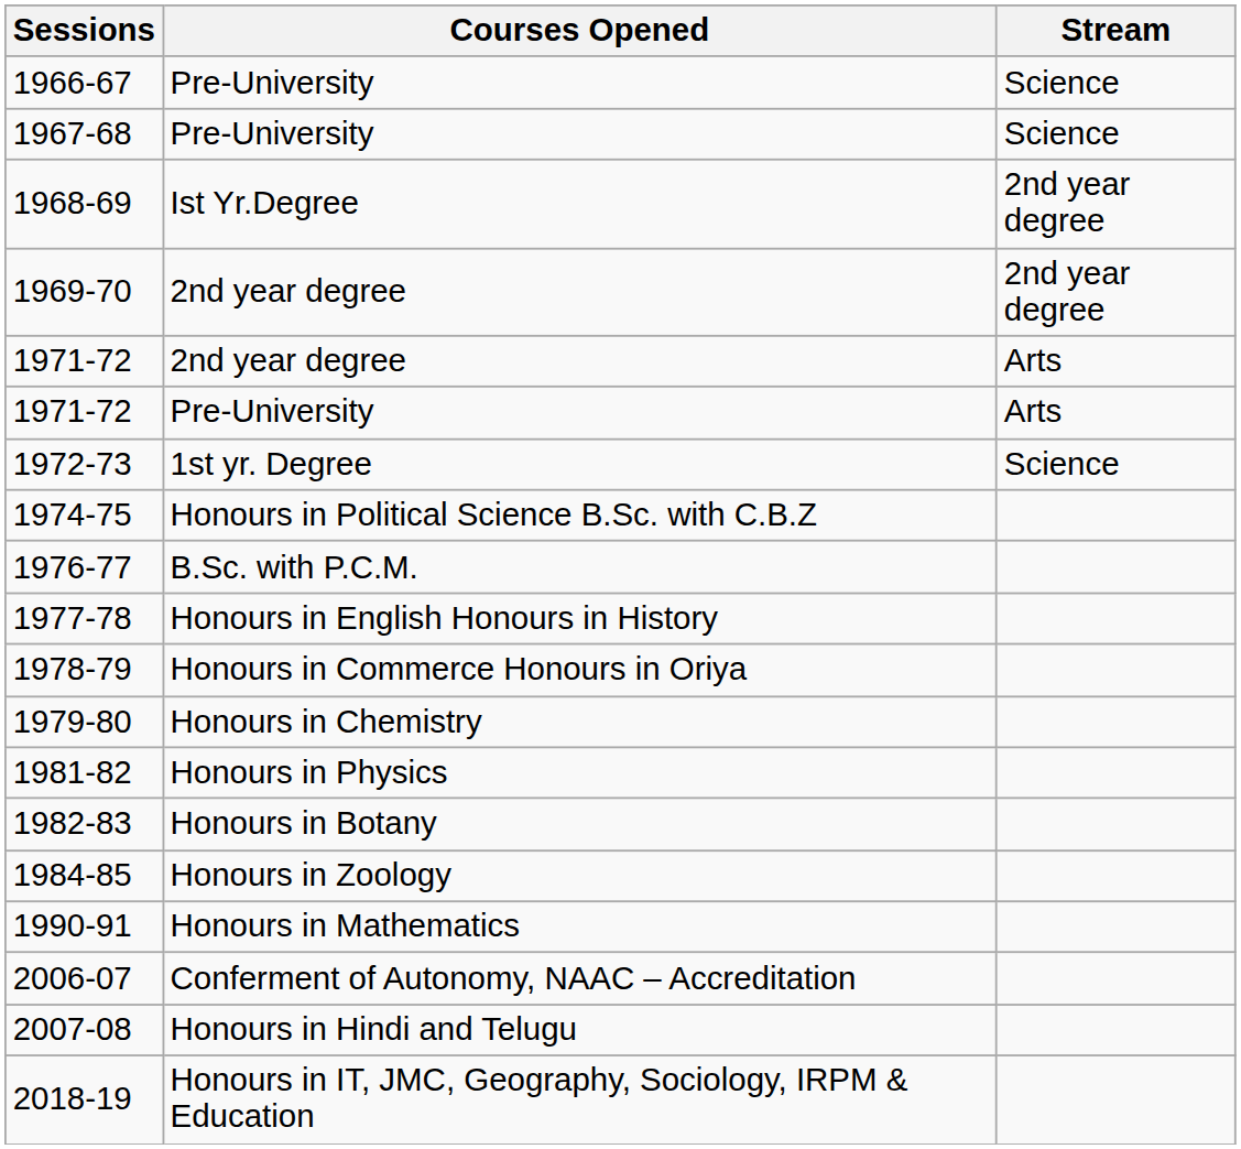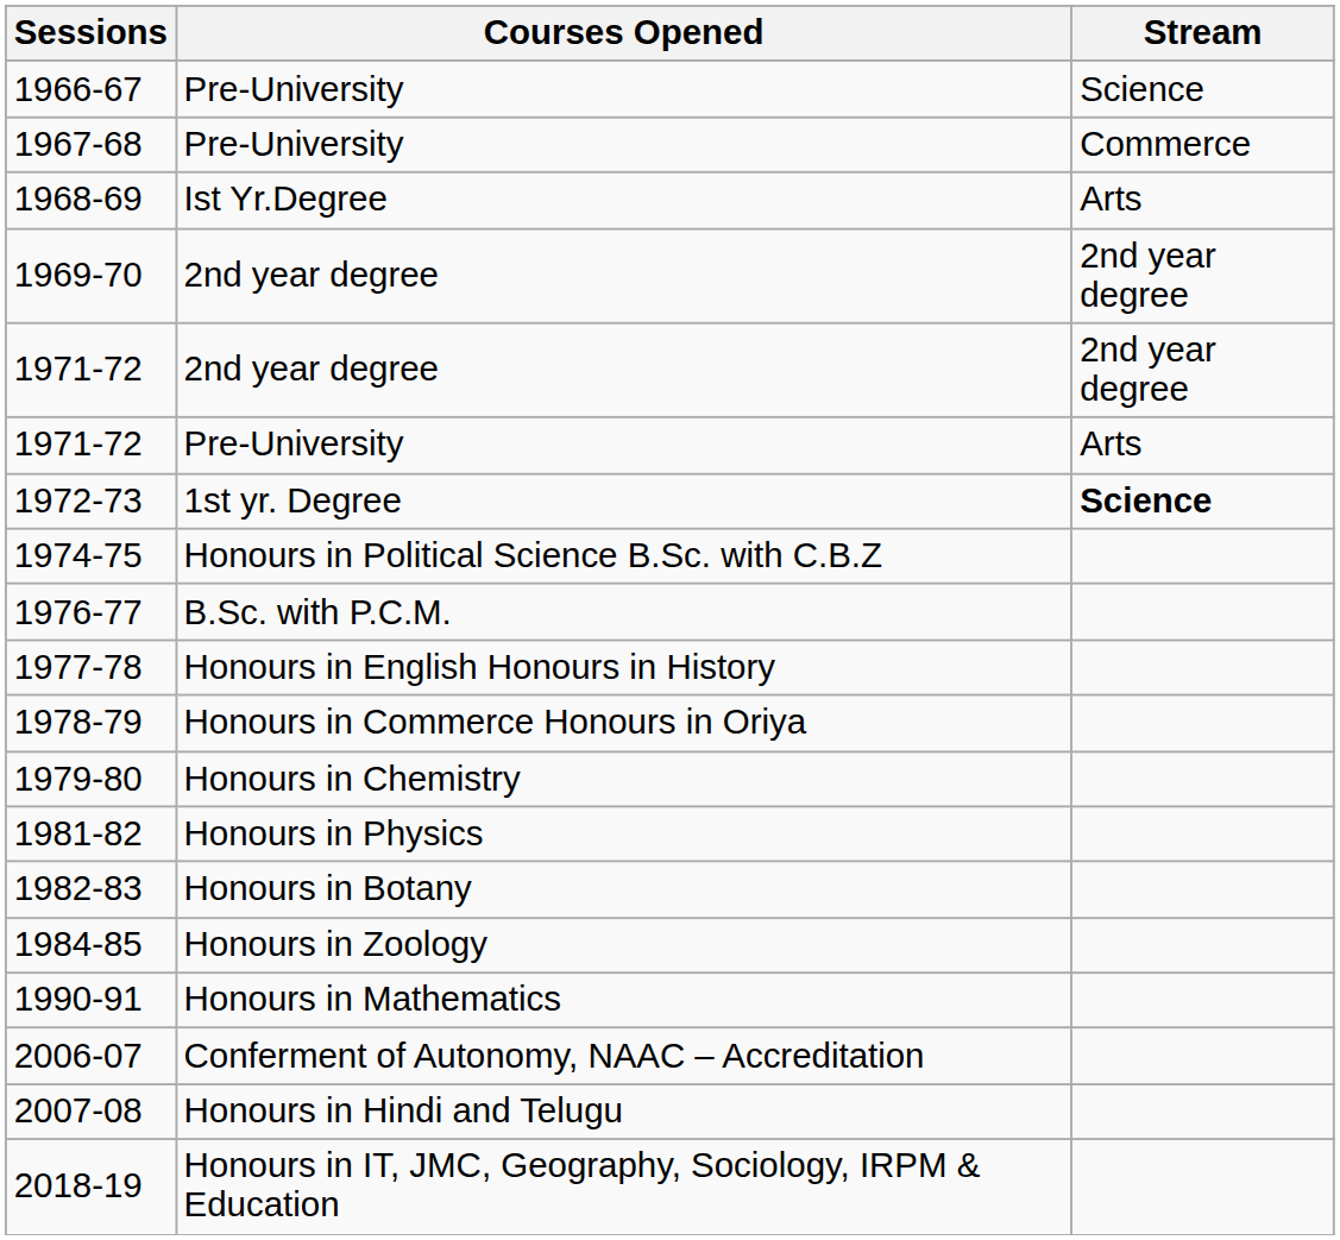1967-68 | Stream: Science -> Commerce
1968-69 | Stream: 2nd year degree -> Arts
1971-72 / 2nd year degree | Stream: Arts -> 2nd year degree
1972-73 | Stream: normal -> bold
